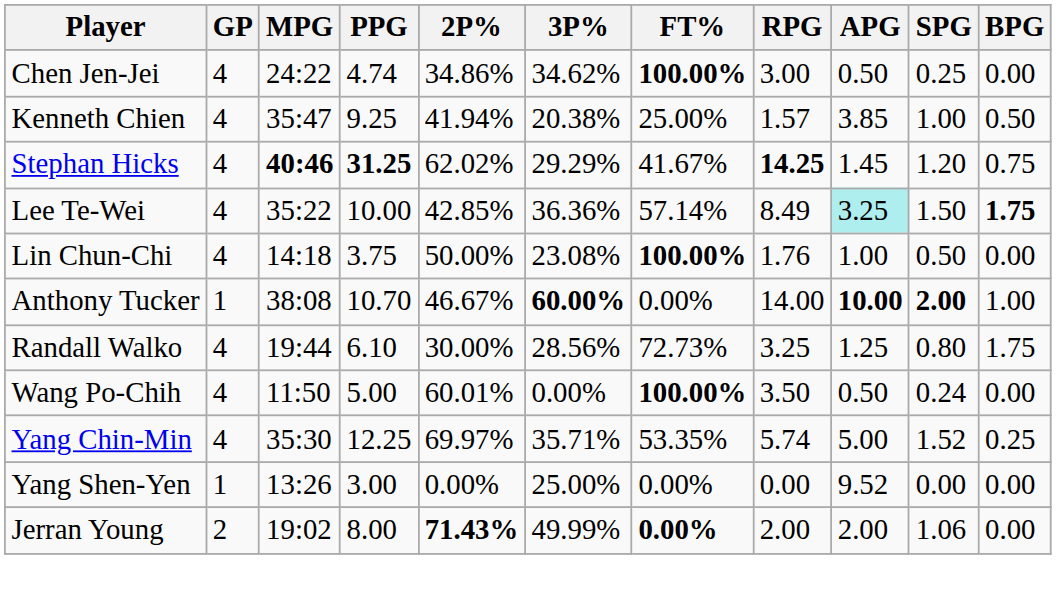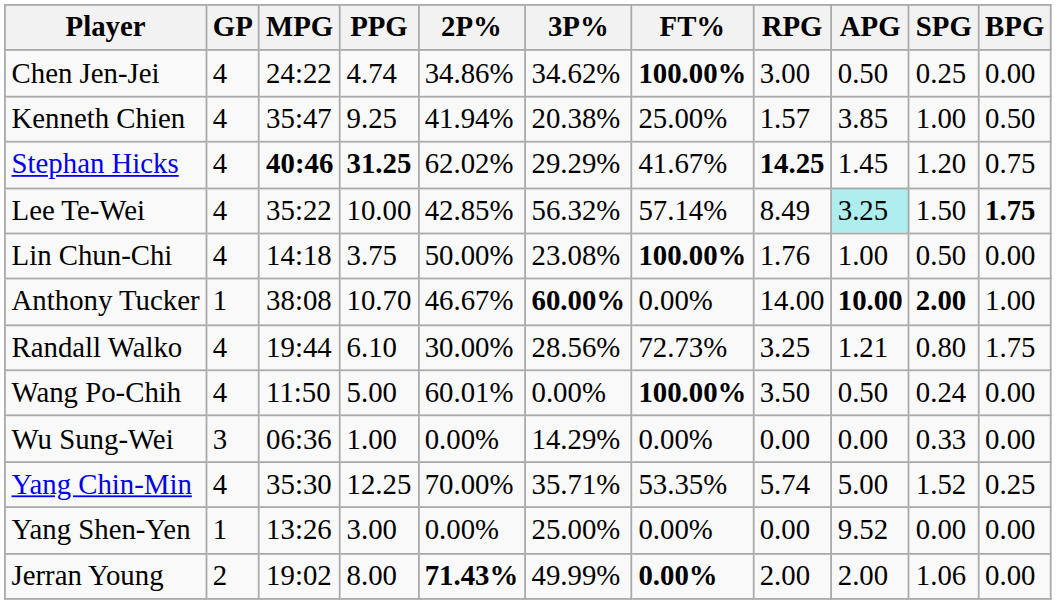Lee Te-Wei | 3P%: 36.36% -> 56.32%
Randall Walko | APG: 1.25 -> 1.21
+ row: Wu Sung-Wei | 3 | 06:36 | 1.00 | 0.00% | 14.29% | 0.00% | 0.00 | 0.00 | 0.33 | 0.00
Yang Chin-Min | 2P%: 69.97% -> 70.00%
